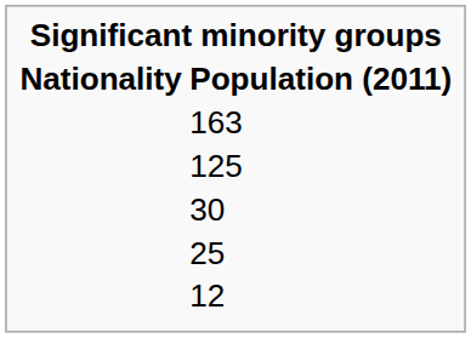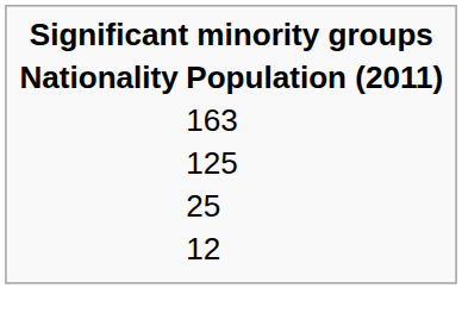- row: 30
